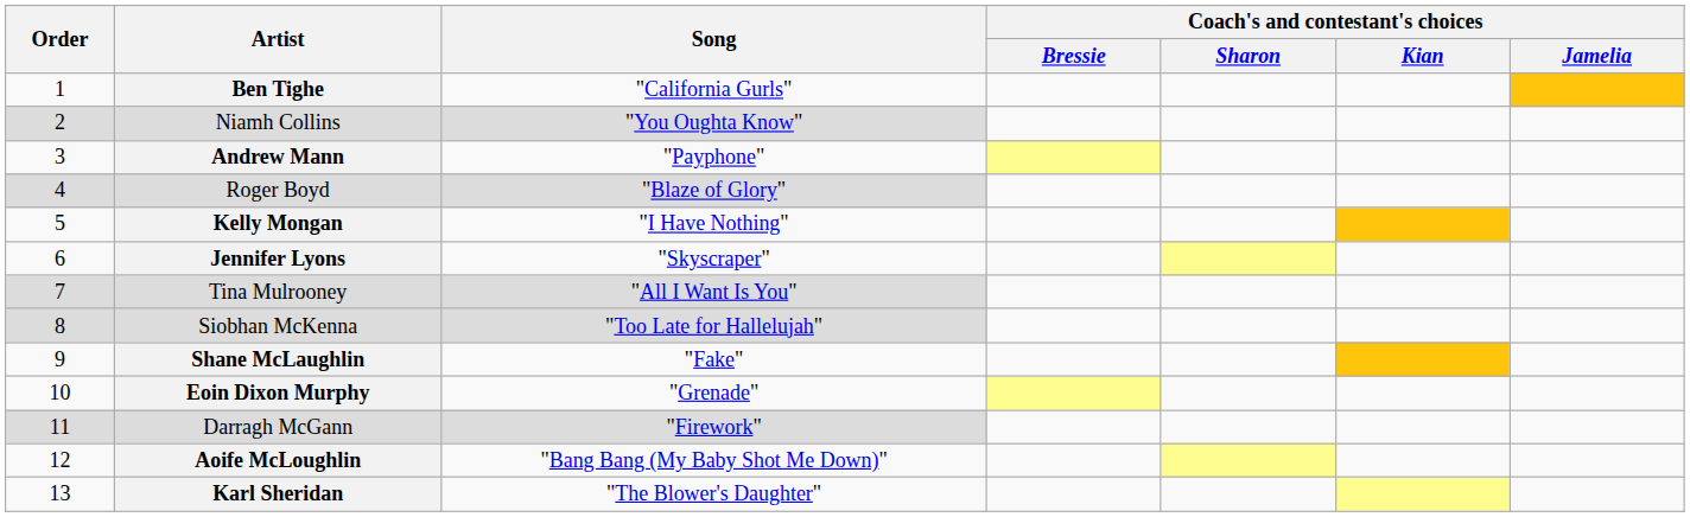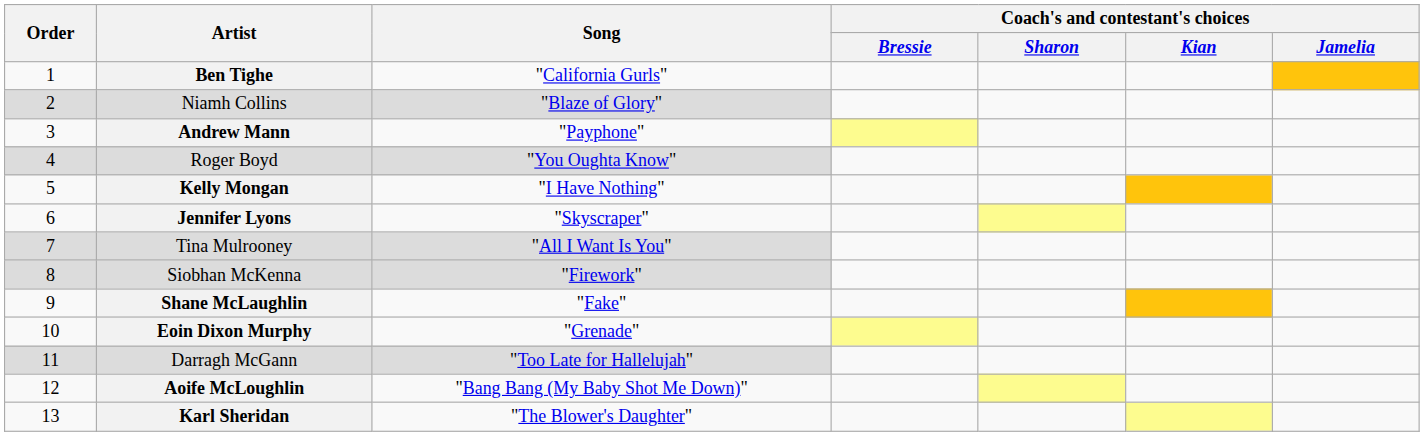Niamh Collins | Song: "You Oughta Know" -> "Blaze of Glory"
Roger Boyd | Song: "Blaze of Glory" -> "You Oughta Know"
Siobhan McKenna | Song: "Too Late for Hallelujah" -> "Firework"
Darragh McGann | Song: "Firework" -> "Too Late for Hallelujah"
